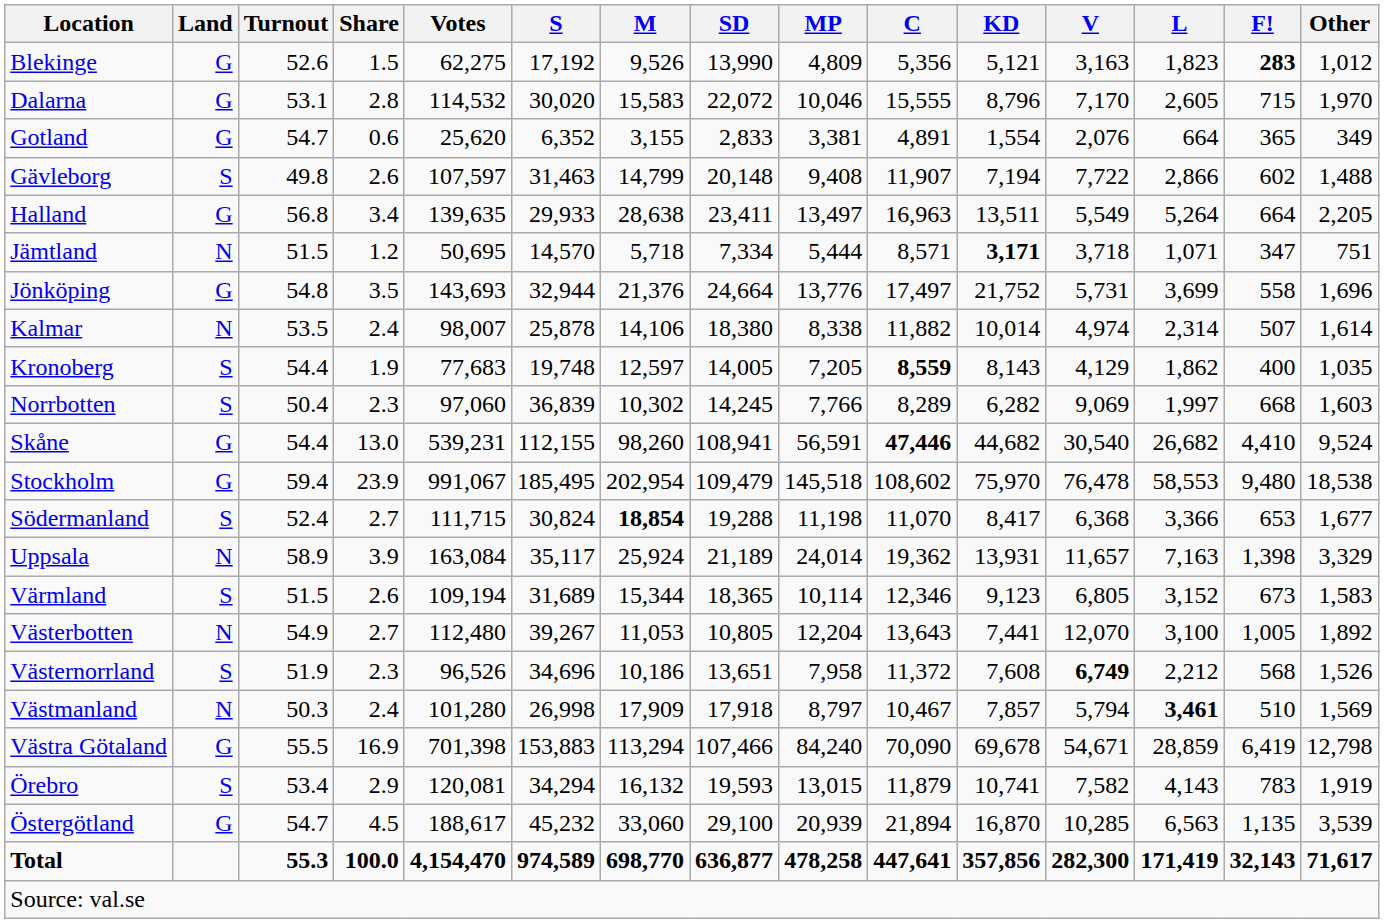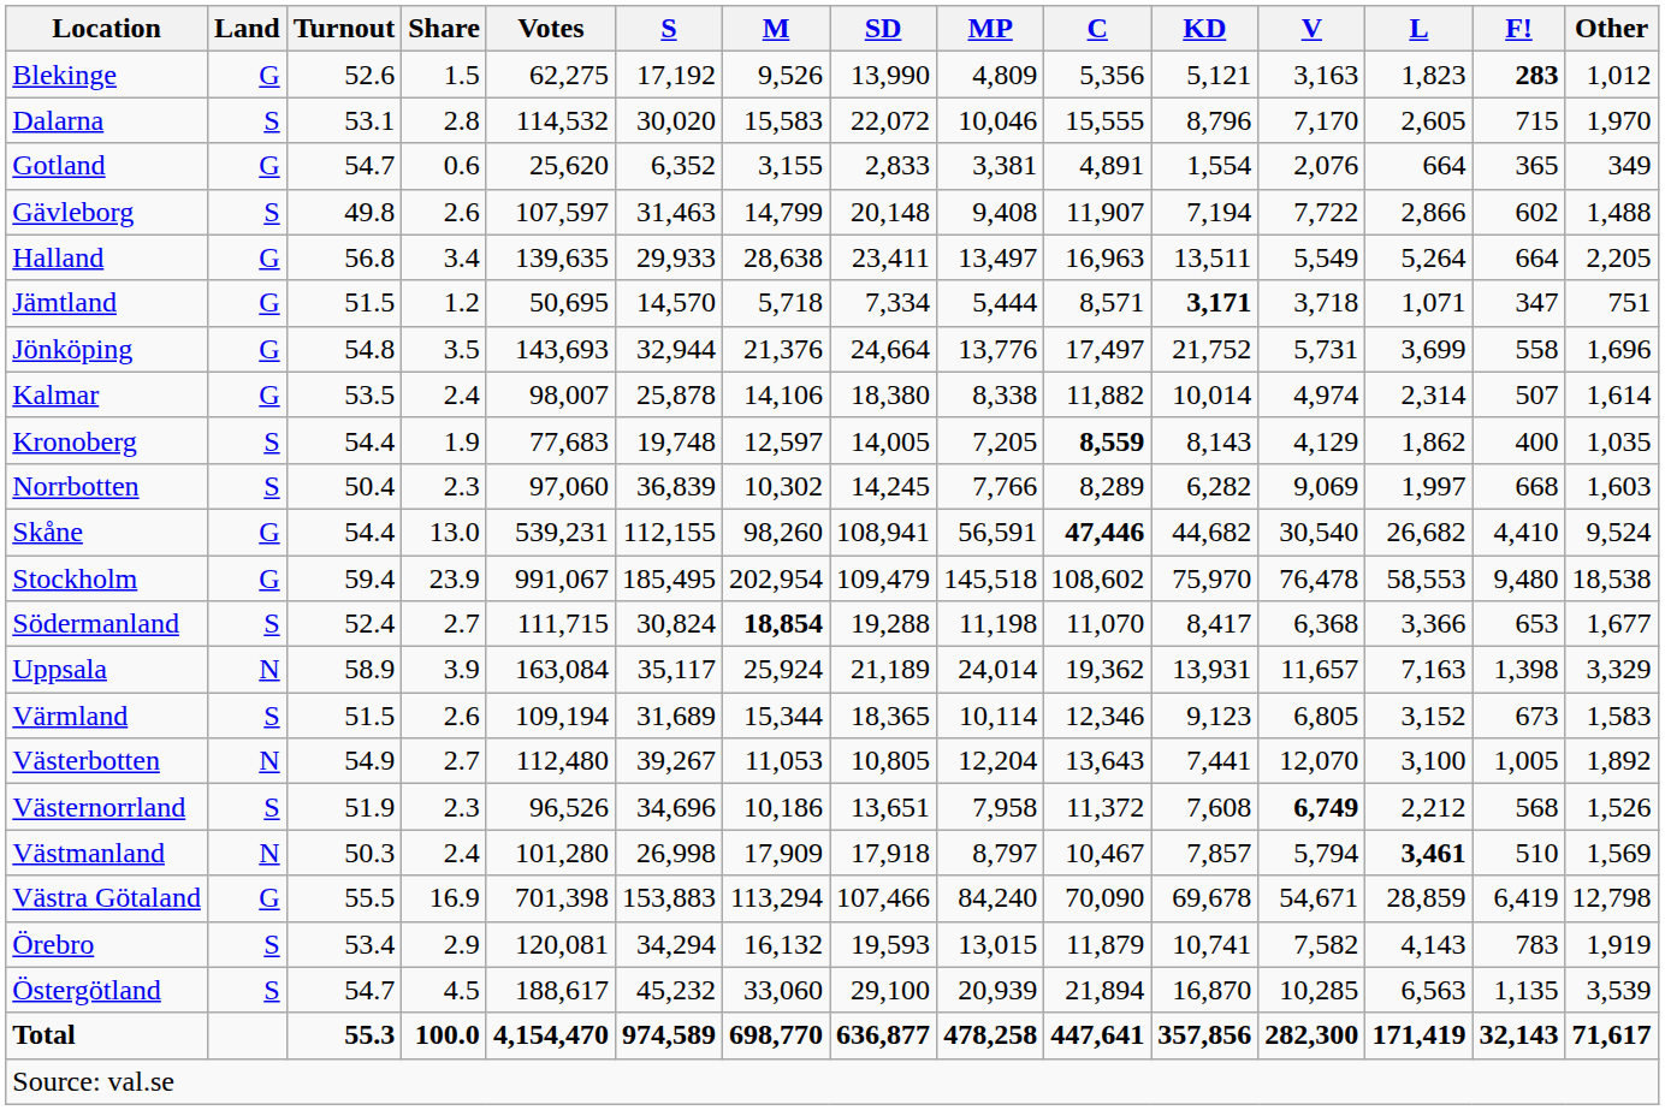Dalarna | Land: G -> S
Jämtland | Land: N -> G
Kalmar | Land: N -> G
Östergötland | Land: G -> S
